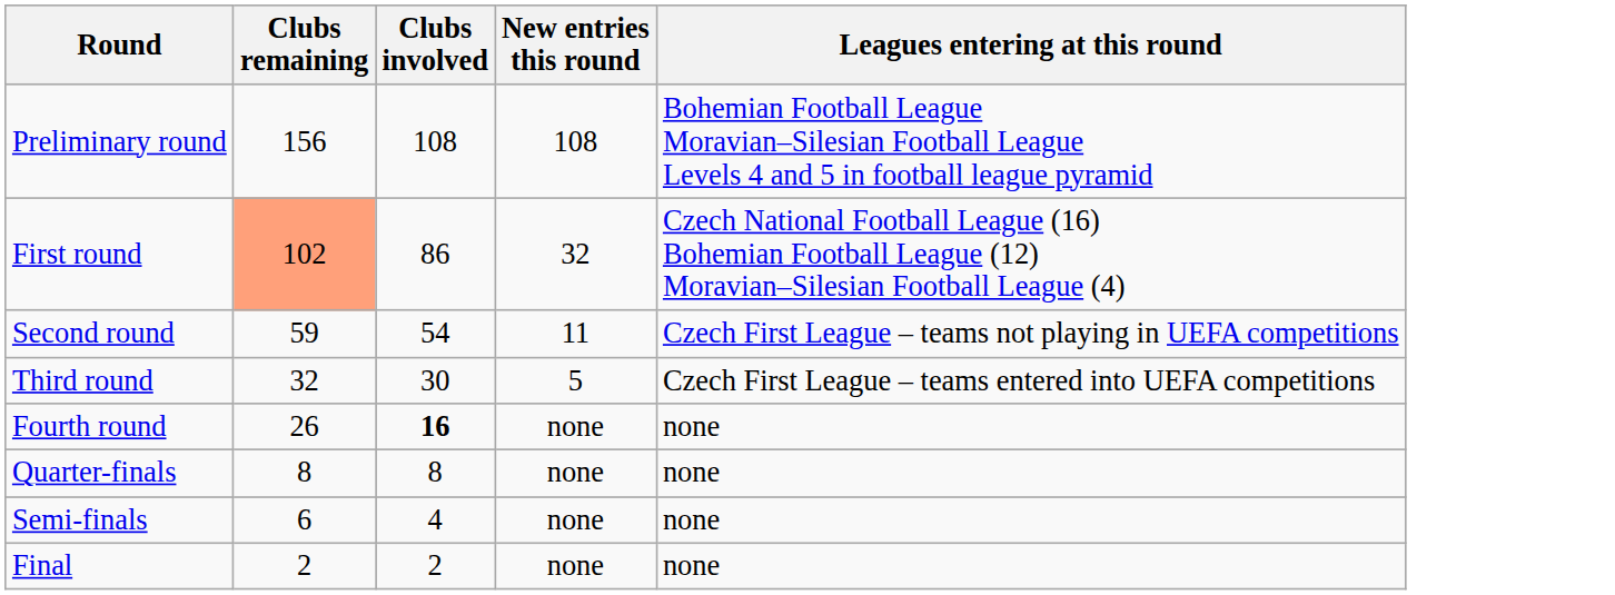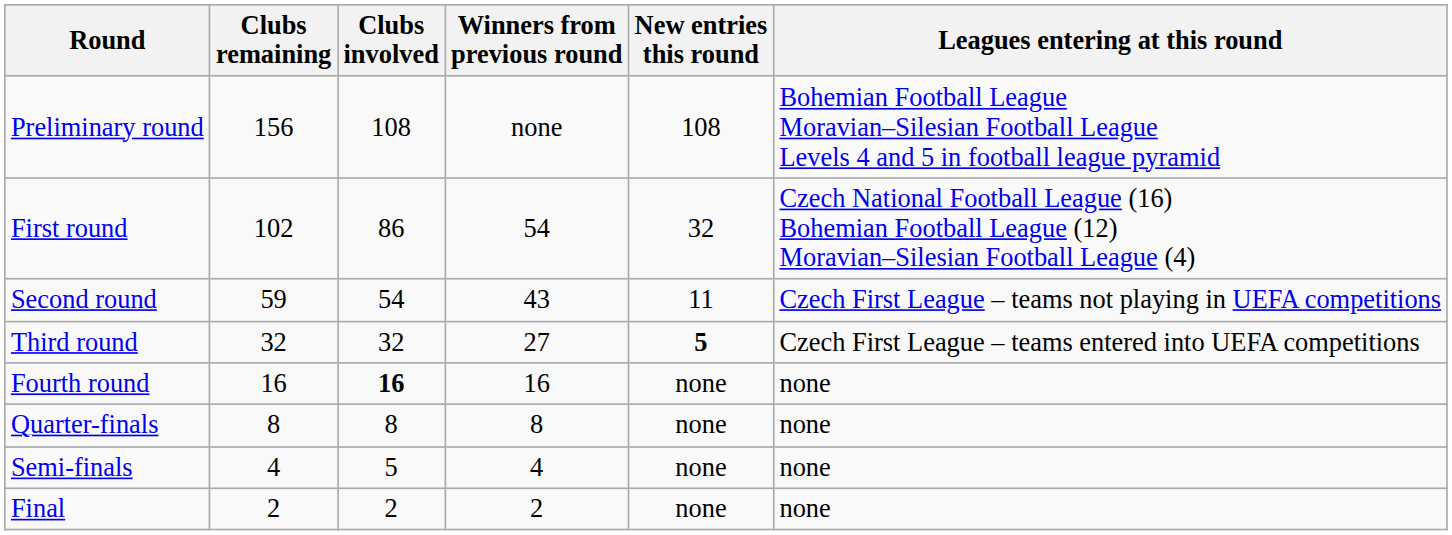+ column: Winners from previous round | none | 54 | 43 | 27 | 16 | 8 | 4 | 2
First round | Clubs remaining: lightsalmon background -> no background
Third round | Clubs involved: 30 -> 32
Third round | New entries this round: normal -> bold
Fourth round | Clubs remaining: 26 -> 16
Semi-finals | Clubs remaining: 6 -> 4
Semi-finals | Clubs involved: 4 -> 5
